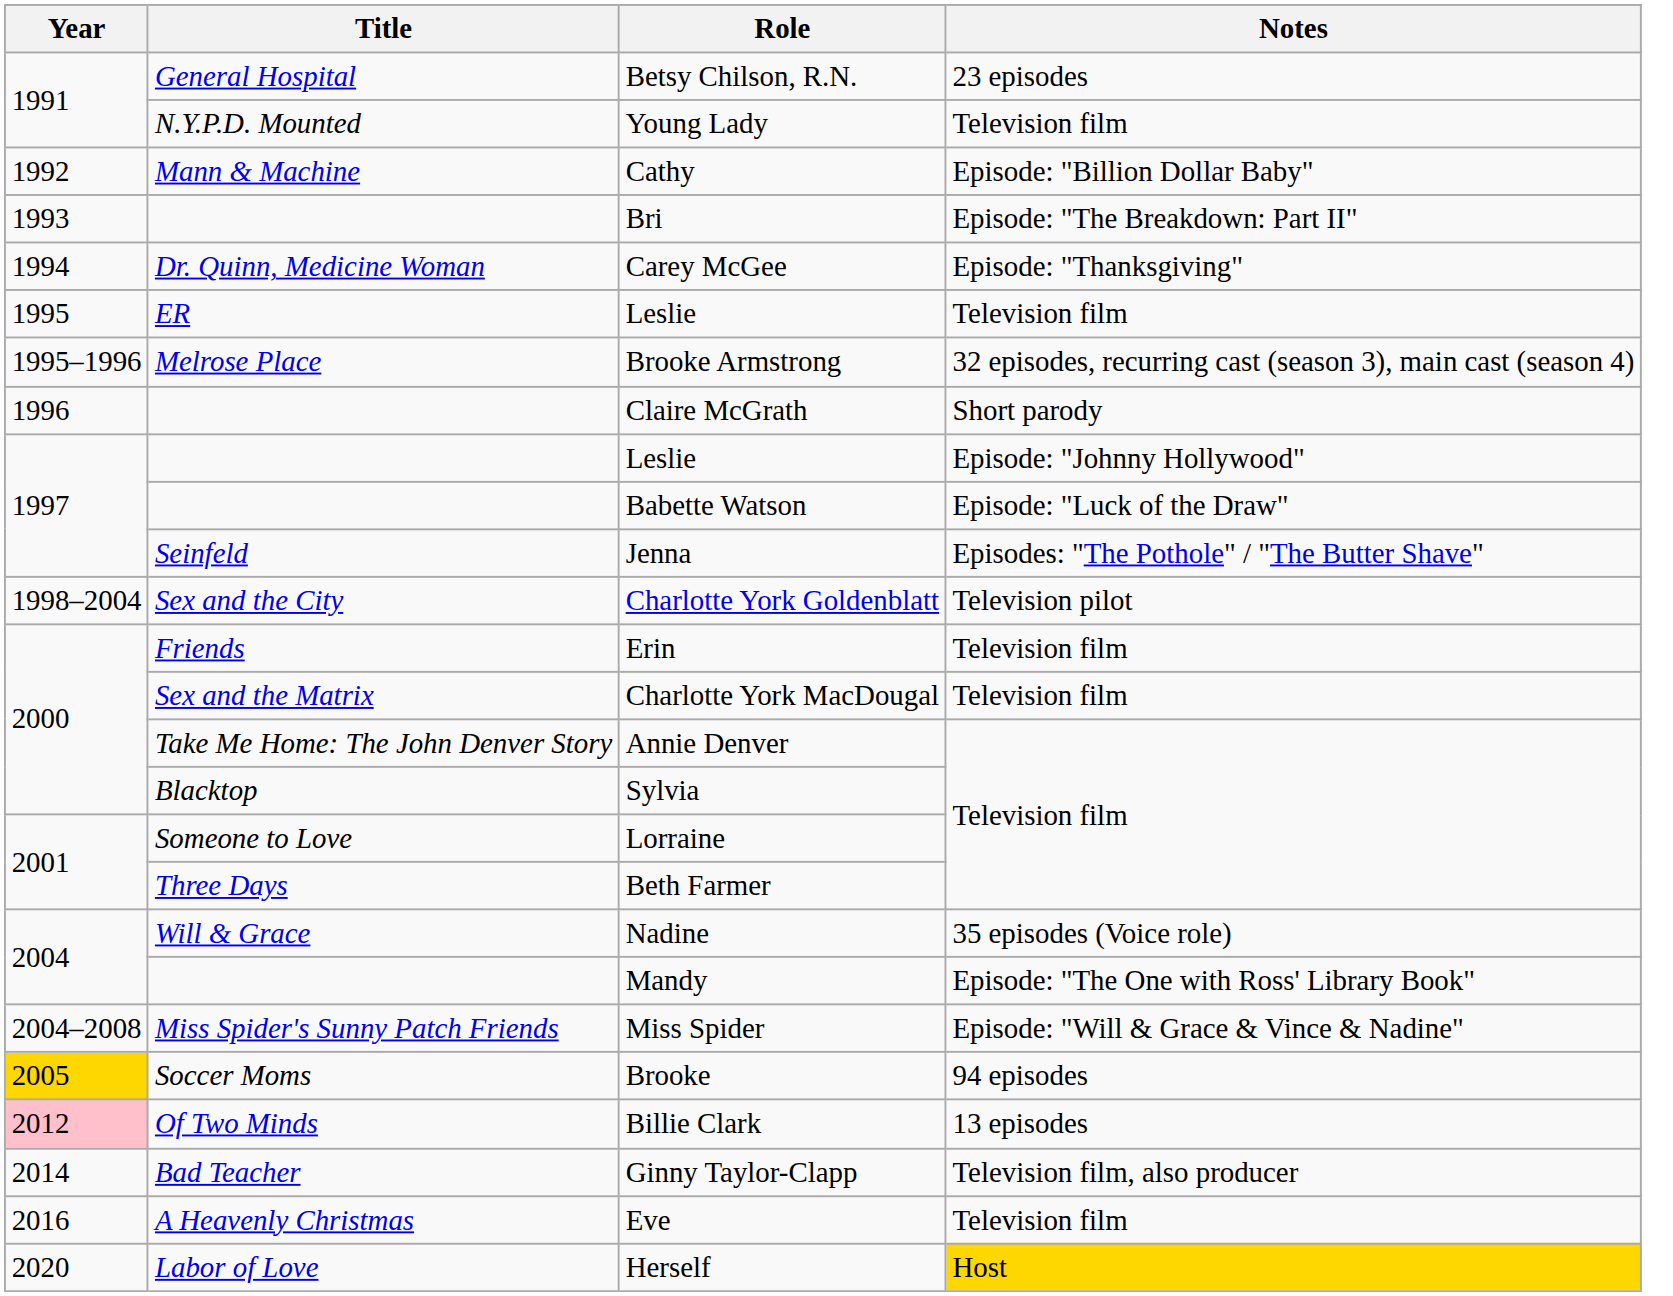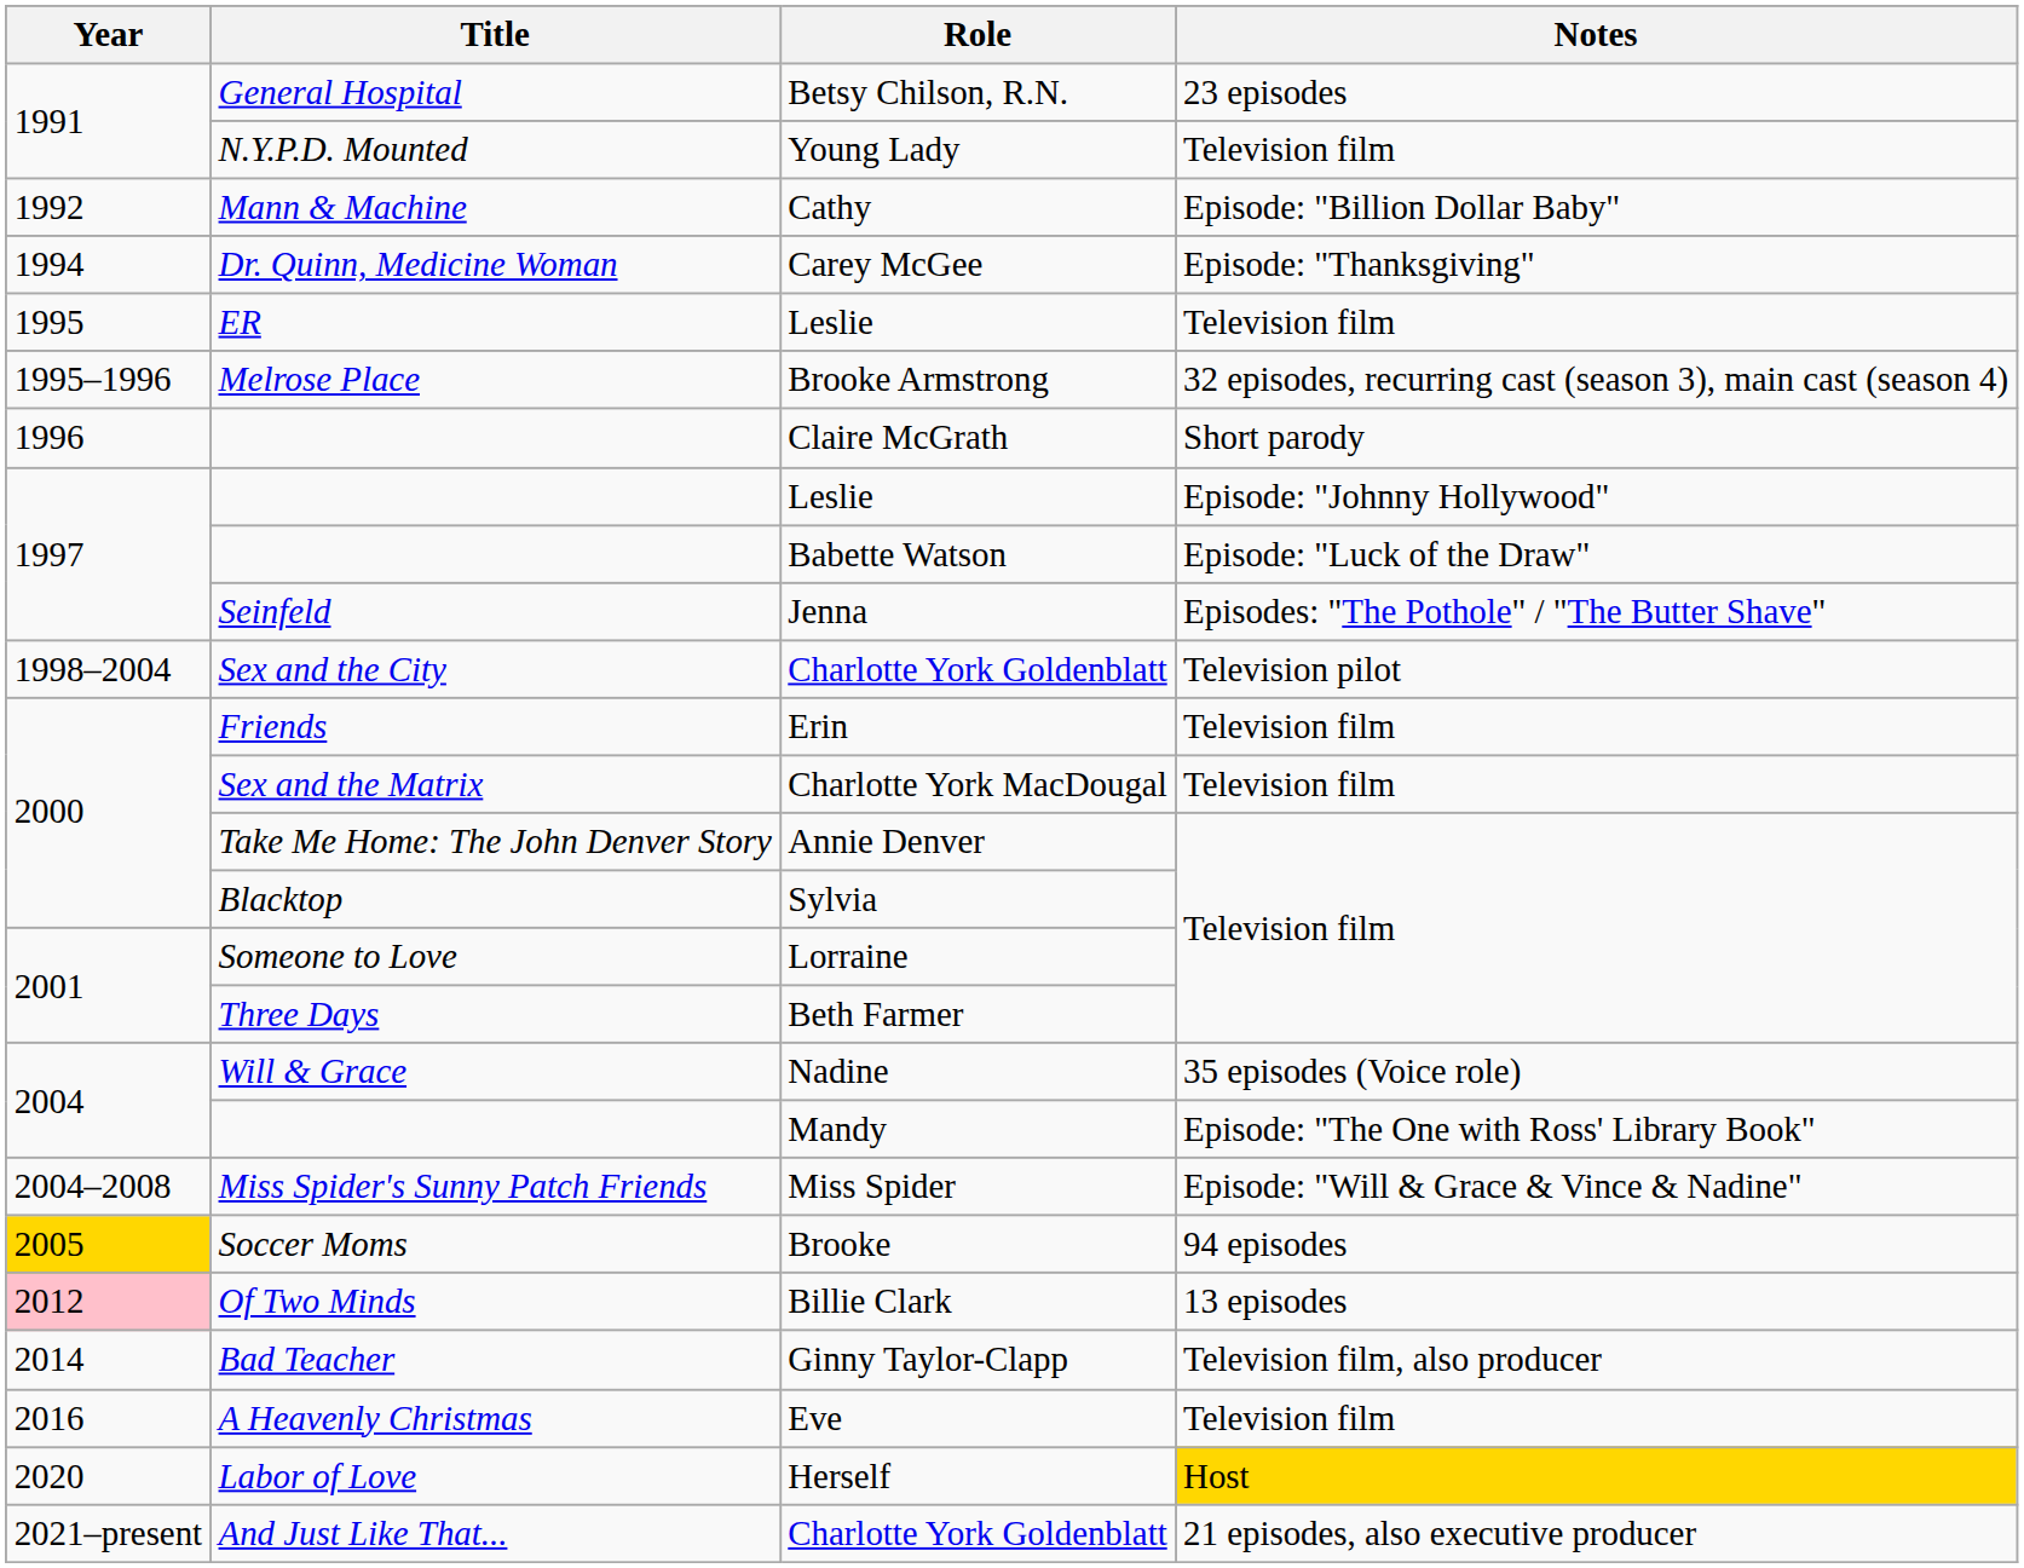- row: 1993 | Bri | Episode: "The Breakdown: Part II"
+ row: 2021–present | And Just Like That... | Charlotte York Goldenblatt | 21 episodes, also executive producer
